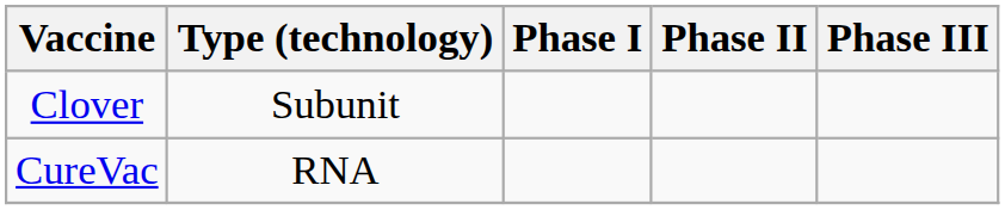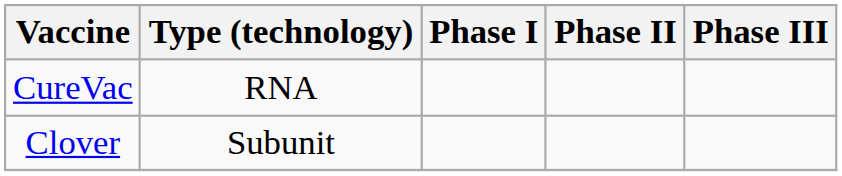rows swapped: Clover <-> CureVac
